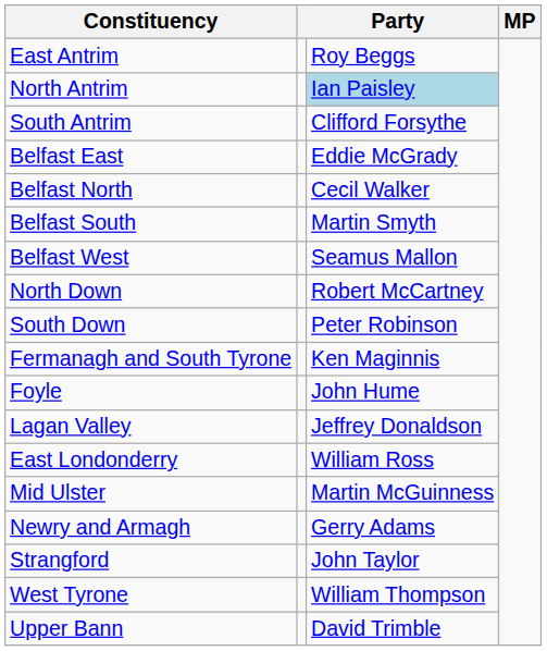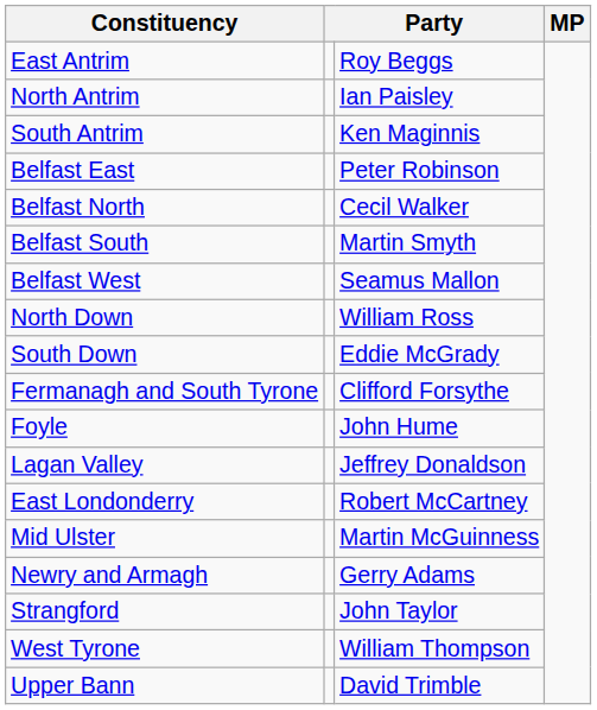North Antrim | column 3: lightblue background -> no background
South Antrim | column 3: Clifford Forsythe -> Ken Maginnis
Belfast East | column 3: Eddie McGrady -> Peter Robinson
North Down | column 3: Robert McCartney -> William Ross
South Down | column 3: Peter Robinson -> Eddie McGrady
Fermanagh and South Tyrone | column 3: Ken Maginnis -> Clifford Forsythe
East Londonderry | column 3: William Ross -> Robert McCartney
